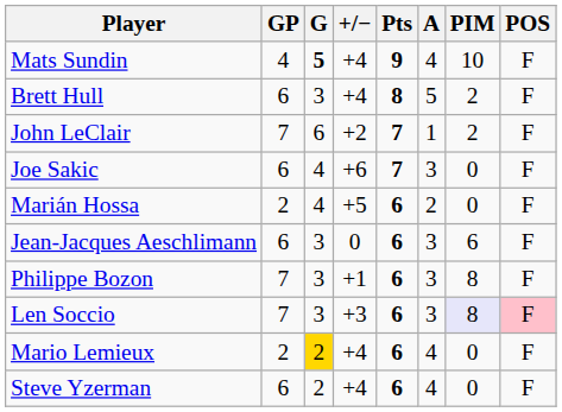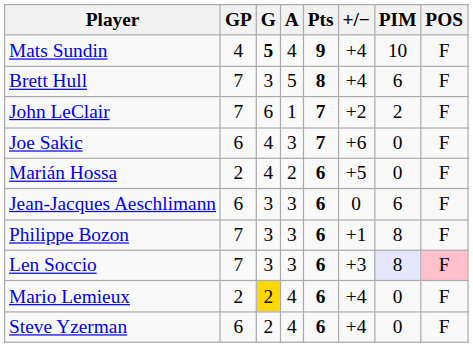columns swapped: A <-> +/−
Brett Hull | GP: 6 -> 7
Brett Hull | PIM: 2 -> 6
